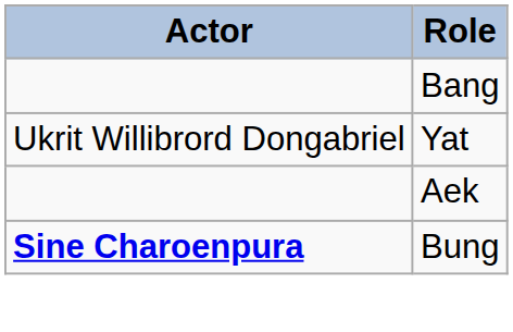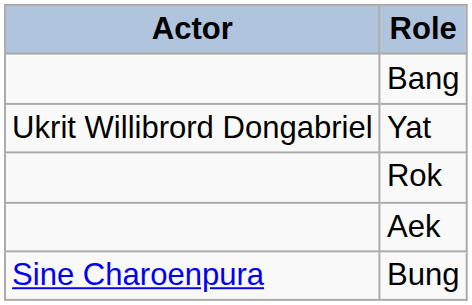+ row: Rok
Bung | Actor: bold -> normal
